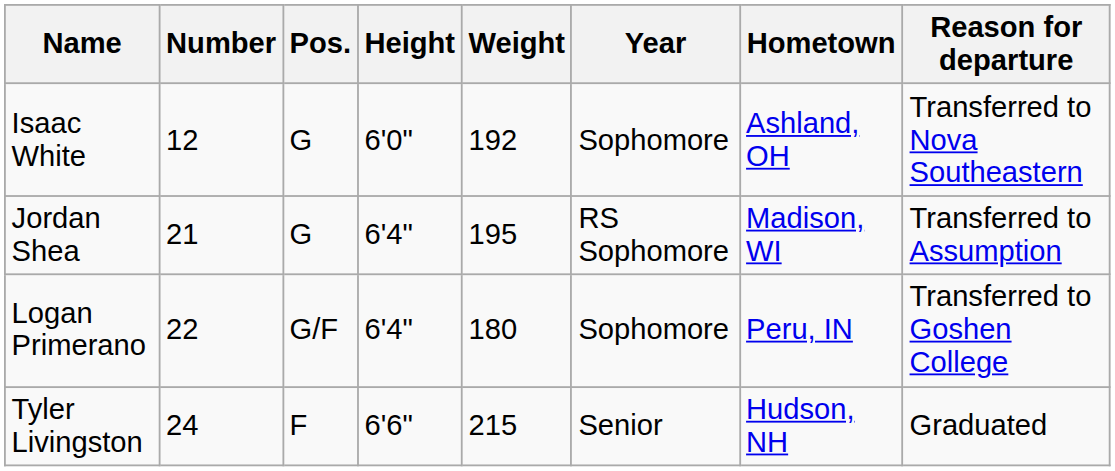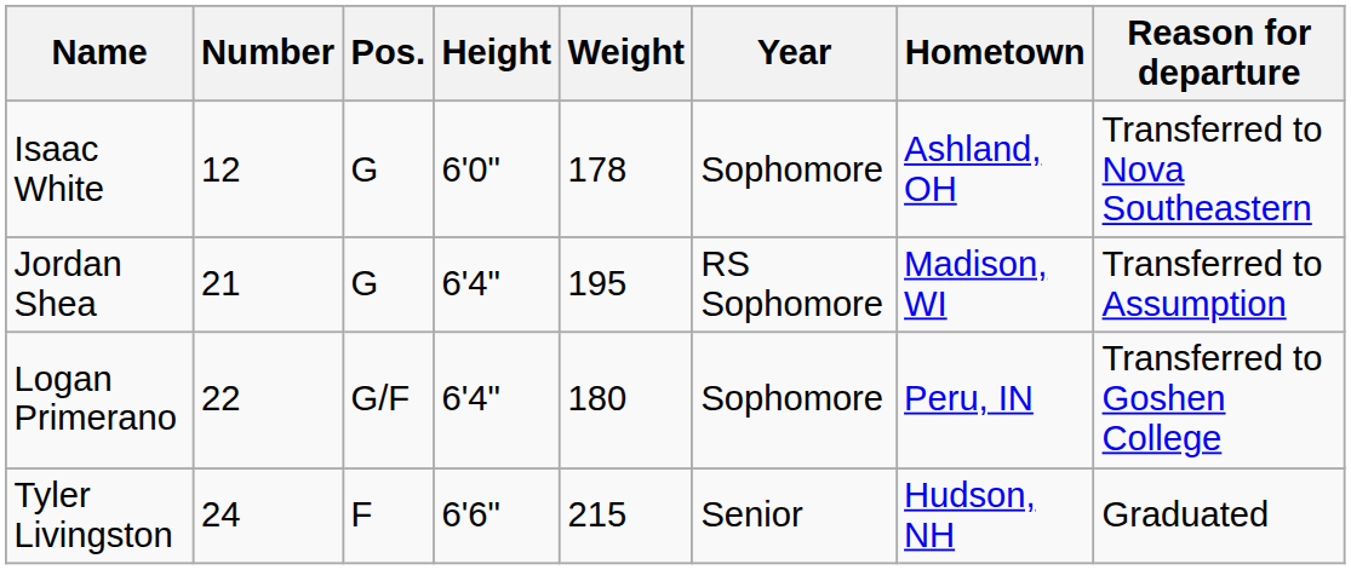Isaac White | Weight: 192 -> 178
